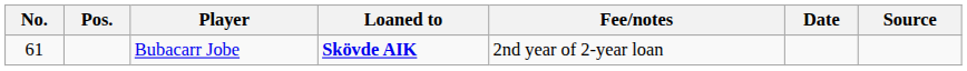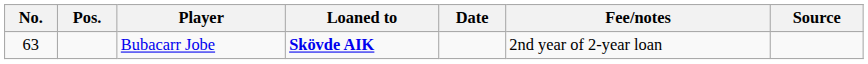columns swapped: Fee/notes <-> Date
Bubacarr Jobe | No.: 61 -> 63
